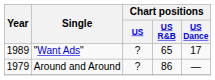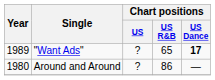"Want Ads" | Chart positions / US Dance: normal -> bold
Around and Around | Year: 1979 -> 1980
